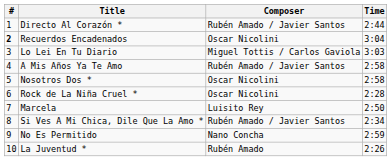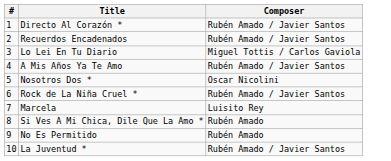- column: Time | 2:44 | 3:04 | 3:03 | 2:58 | 2:58 | 2:28 | 2:50 | 2:34 | 2:59 | 2:26
Recuerdos Encadenados | #: bold -> normal
Recuerdos Encadenados | Composer: Oscar Nicolini -> Rubén Amado / Javier Santos
Rock de La Niña Cruel * | Composer: Oscar Nicolini -> Rubén Amado / Javier Santos
Si Ves A Mi Chica, Dile Que La Amo * | Composer: Rubén Amado / Javier Santos -> Rubén Amado
No Es Permitido | Composer: Nano Concha -> Rubén Amado
La Juventud * | Composer: Rubén Amado -> Rubén Amado / Javier Santos
